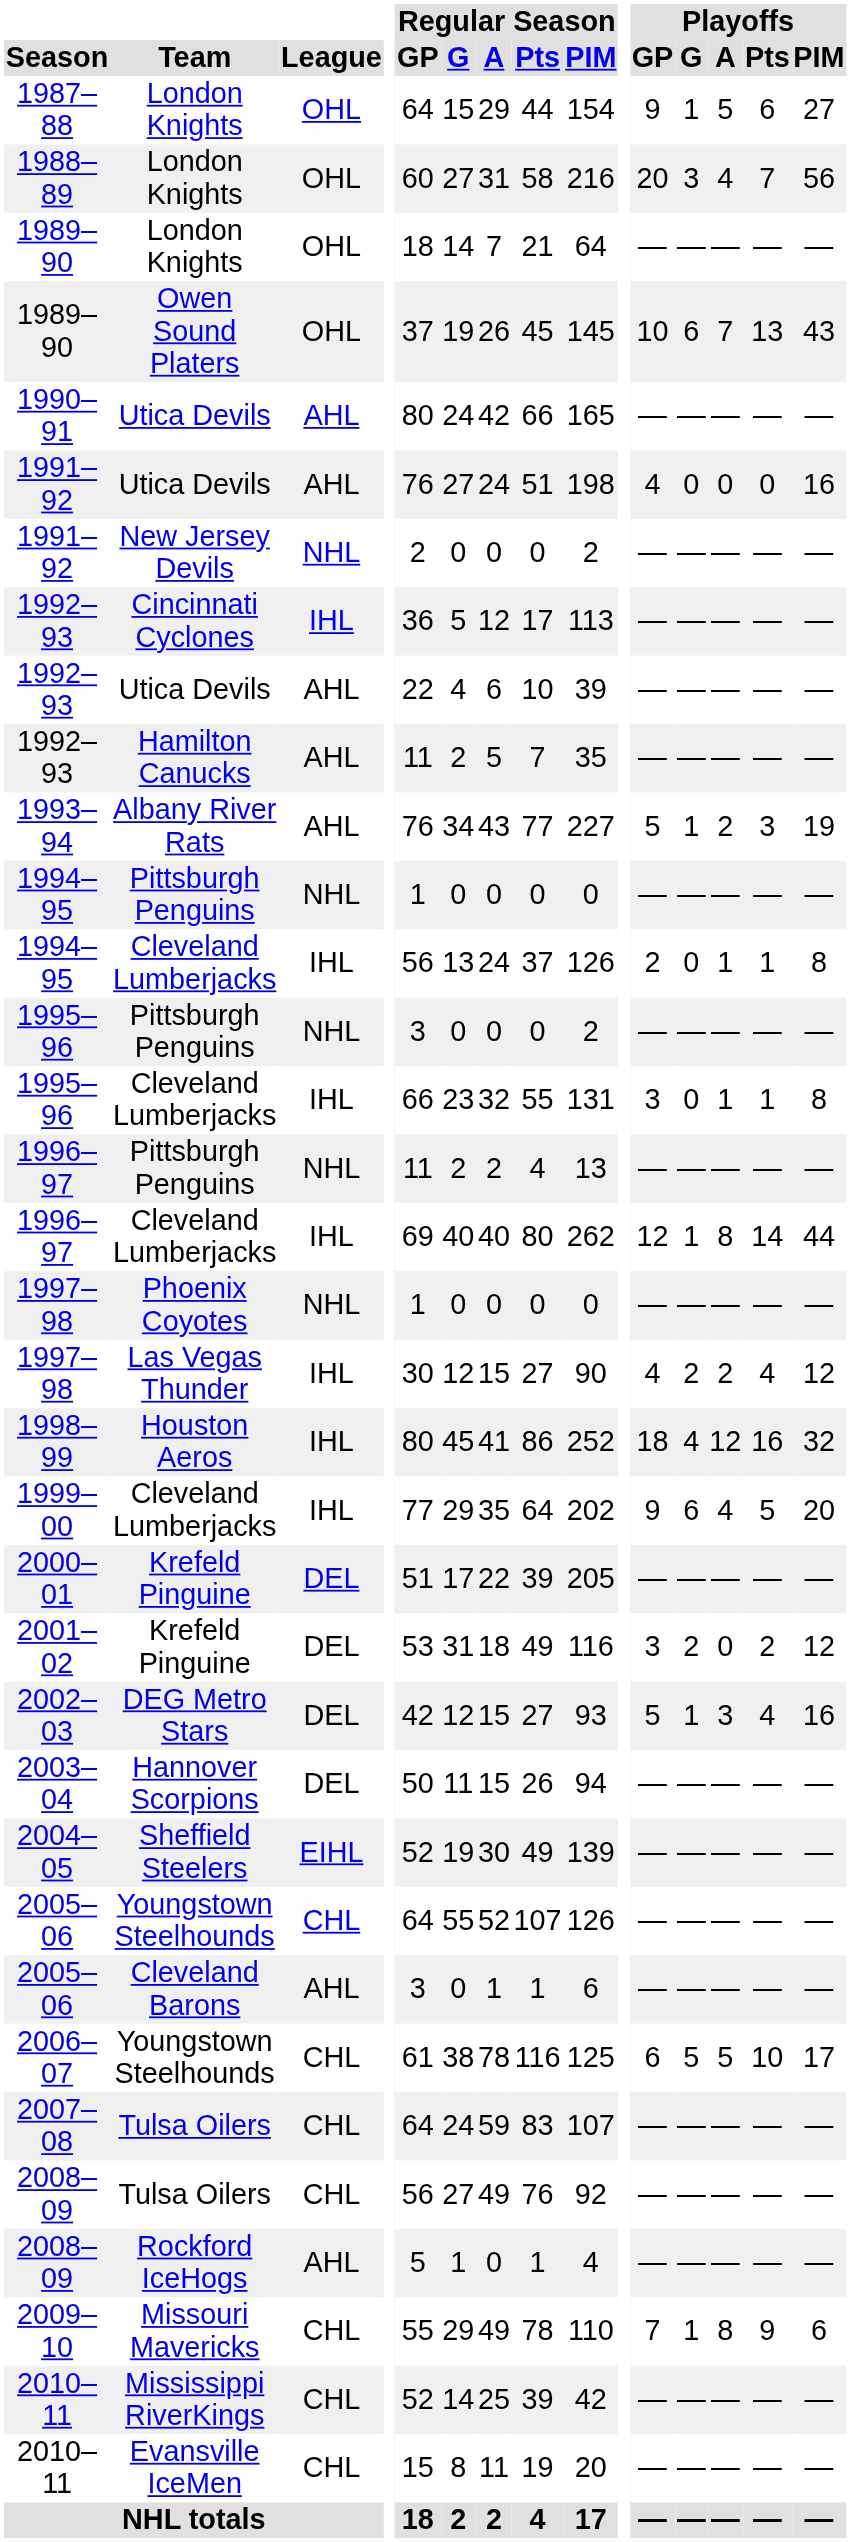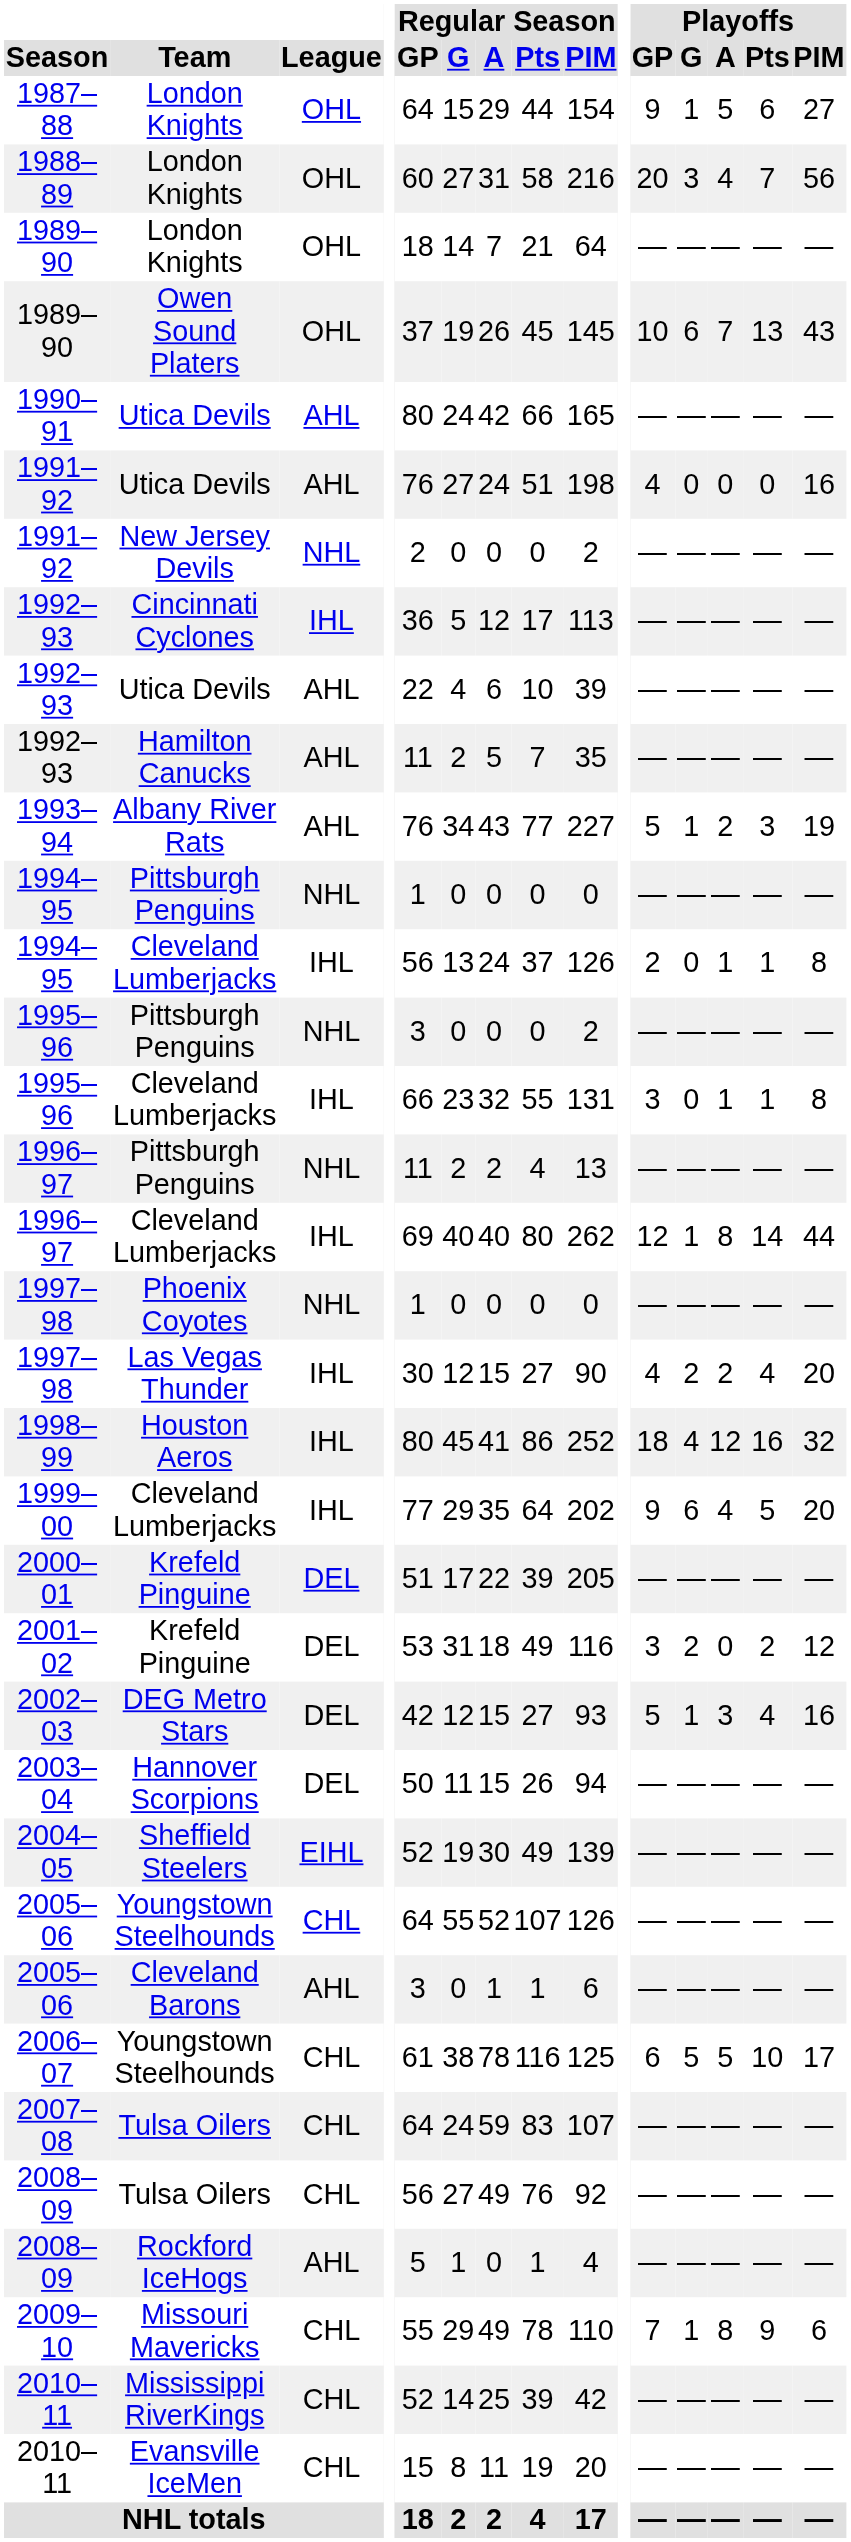1997–98 / Las Vegas Thunder | Playoffs / PIM: 12 -> 20
